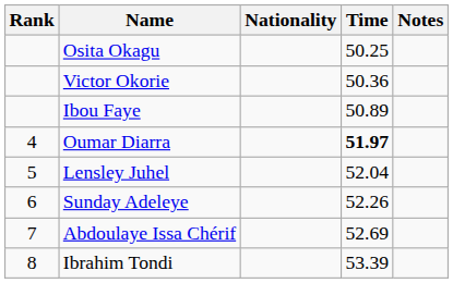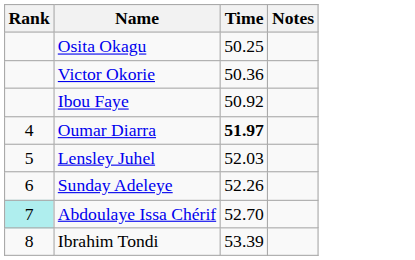- column: Nationality
Ibou Faye | Time: 50.89 -> 50.92
Lensley Juhel | Time: 52.04 -> 52.03
Abdoulaye Issa Chérif | Rank: no background -> paleturquoise background
Abdoulaye Issa Chérif | Time: 52.69 -> 52.70
